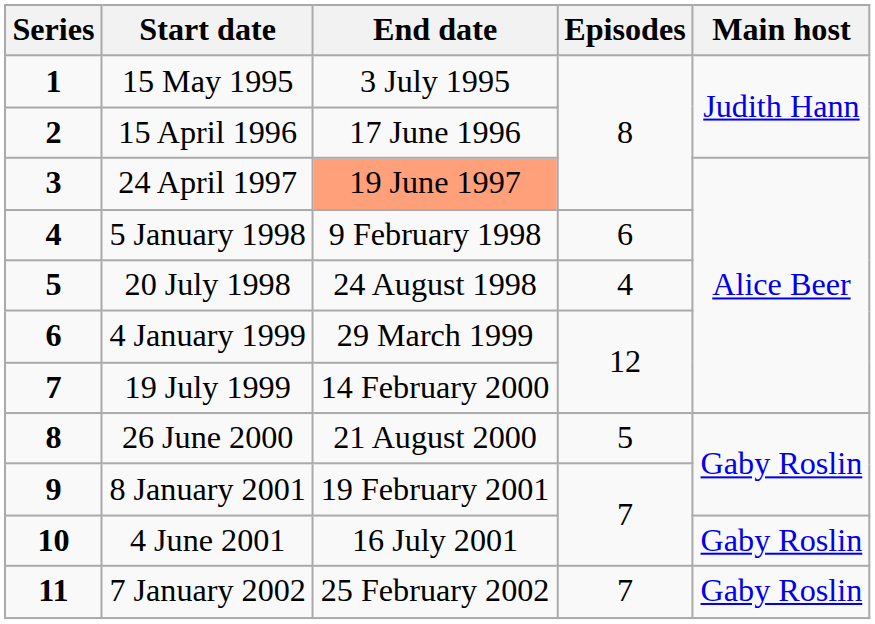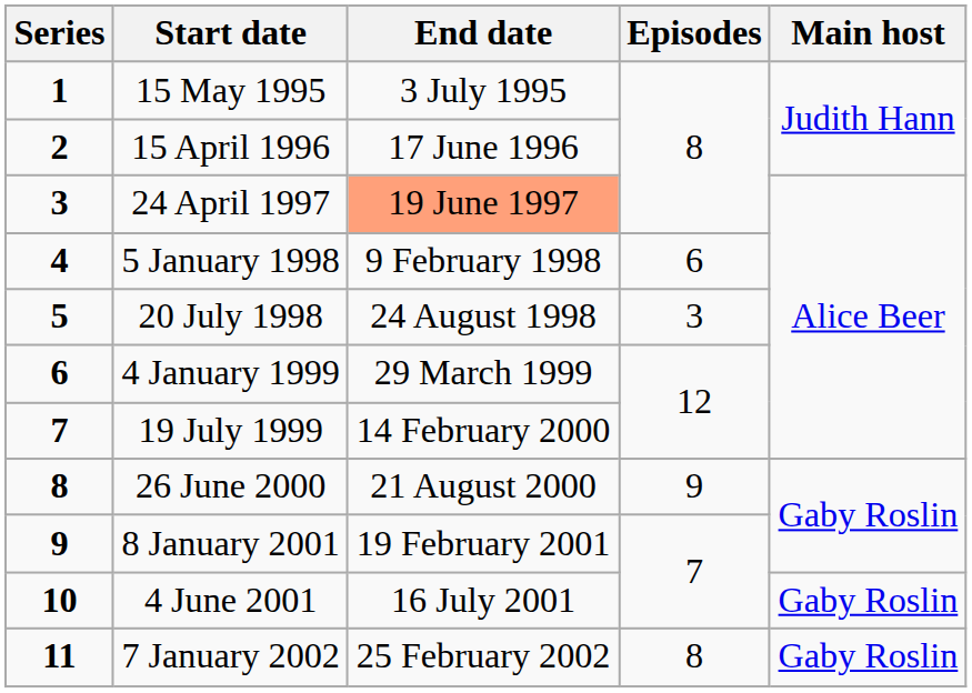20 July 1998 | Episodes: 4 -> 3
26 June 2000 | Episodes: 5 -> 9
7 January 2002 | Episodes: 7 -> 8
